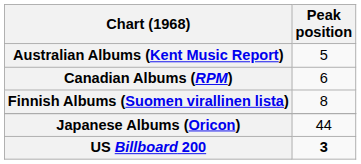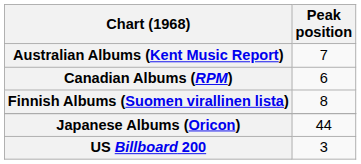Australian Albums (Kent Music Report) | Peak position: 5 -> 7
US Billboard 200 | Peak position: bold -> normal
